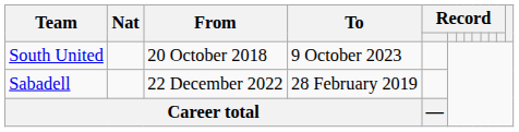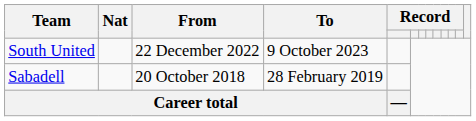South United | From: 20 October 2018 -> 22 December 2022
Sabadell | From: 22 December 2022 -> 20 October 2018
